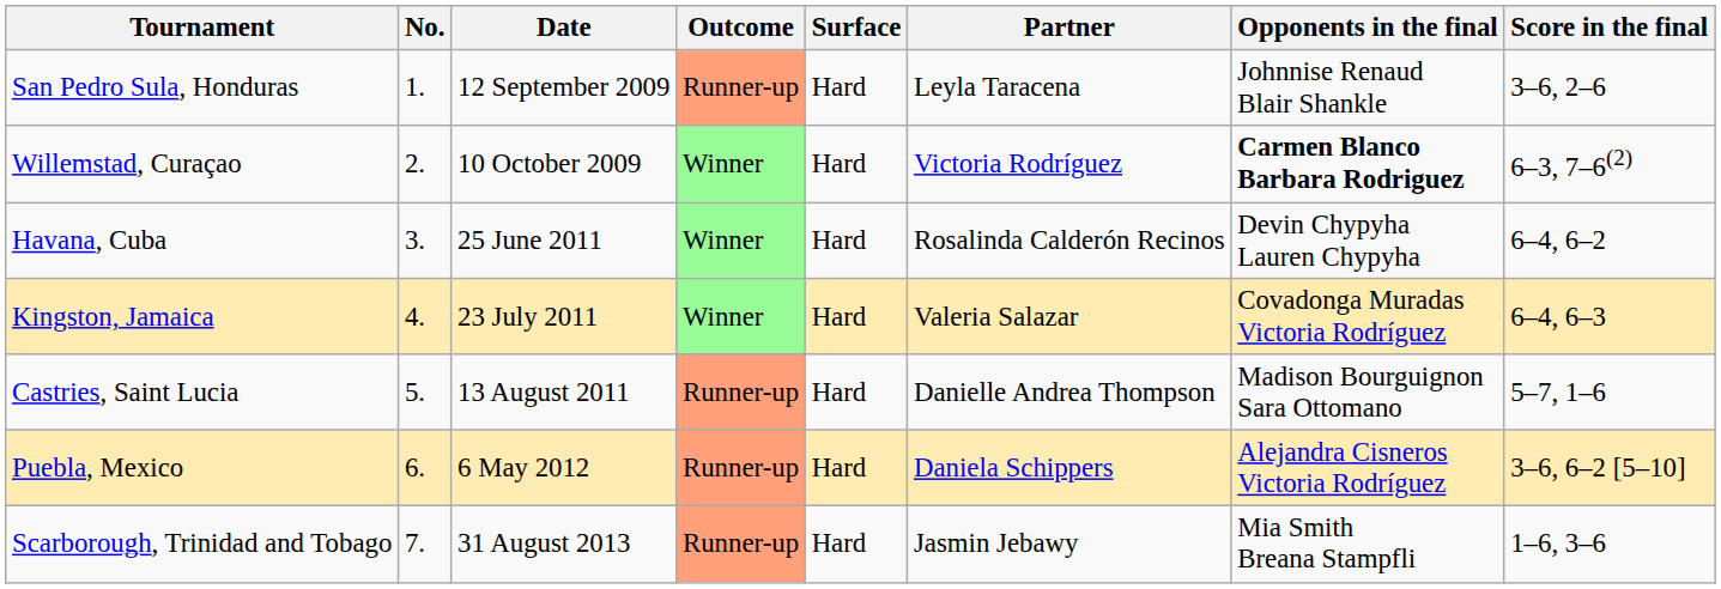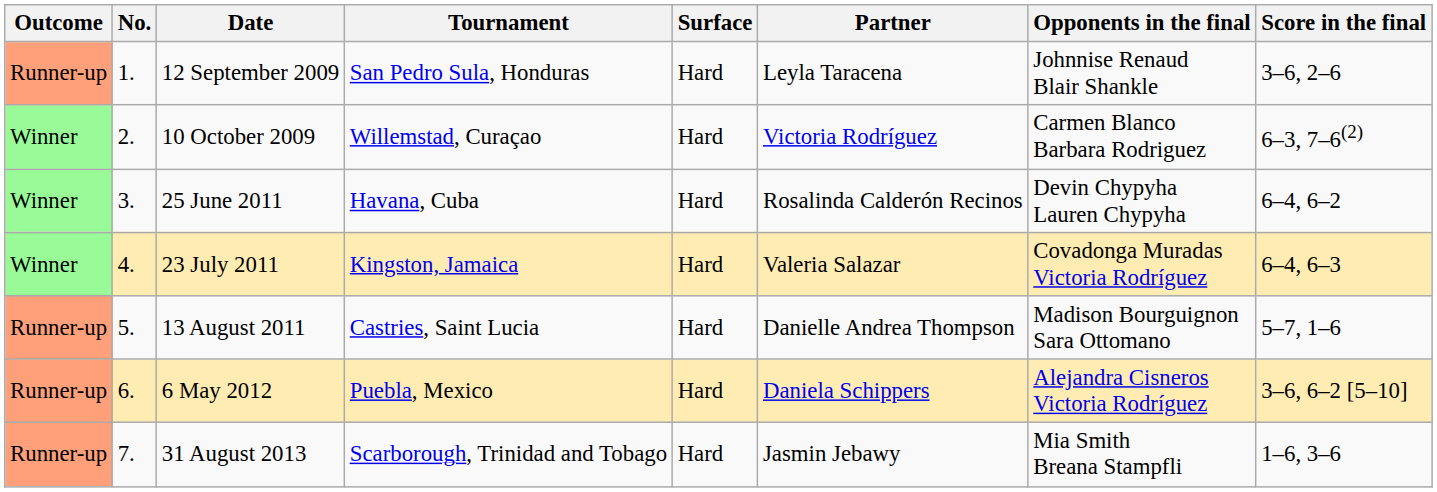columns swapped: Outcome <-> Tournament
10 October 2009 | Opponents in the final: bold -> normal
